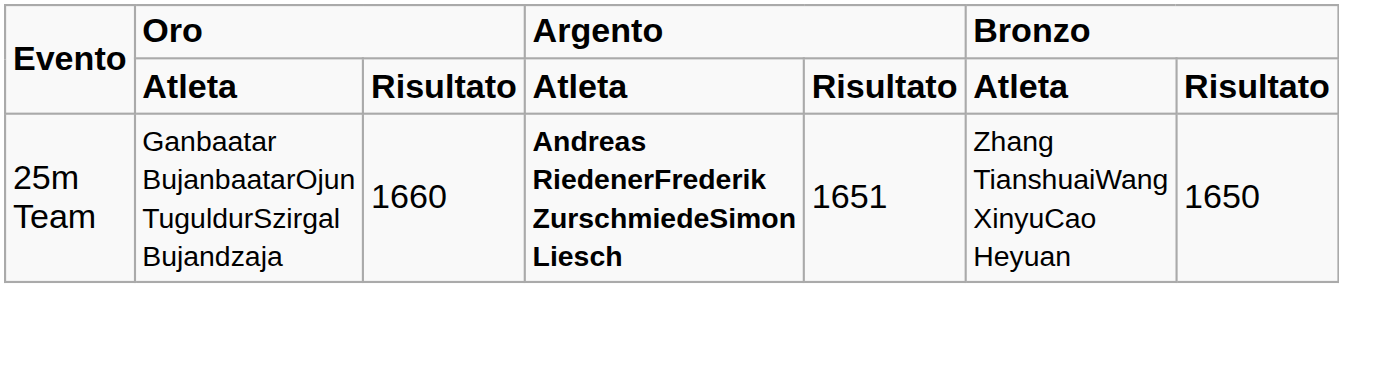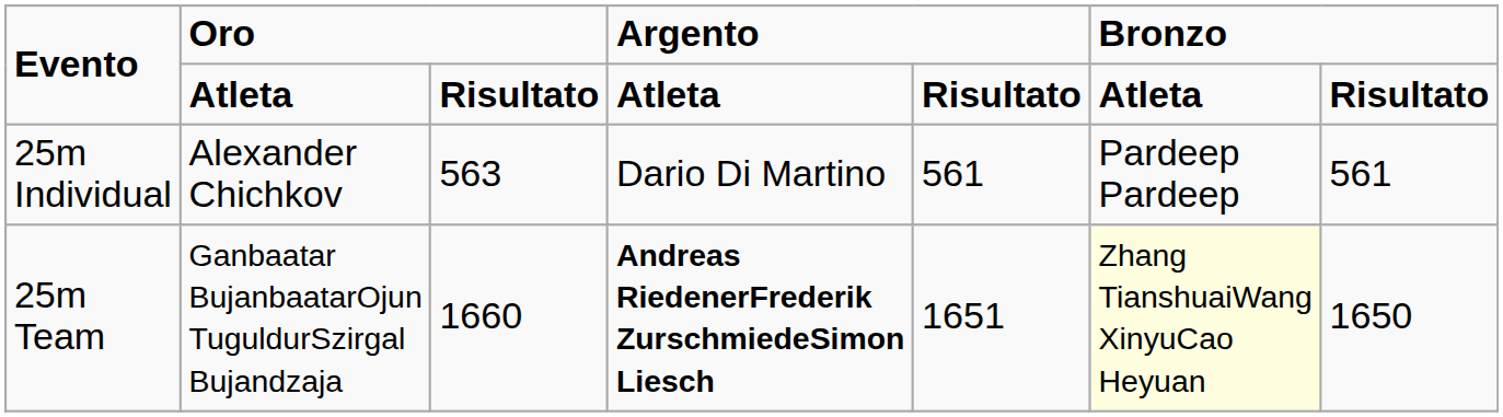+ row: 25m Individual | Alexander Chichkov | 563 | Dario Di Martino | 561 | Pardeep Pardeep | 561
25m Team | column 6: no background -> lightyellow background
